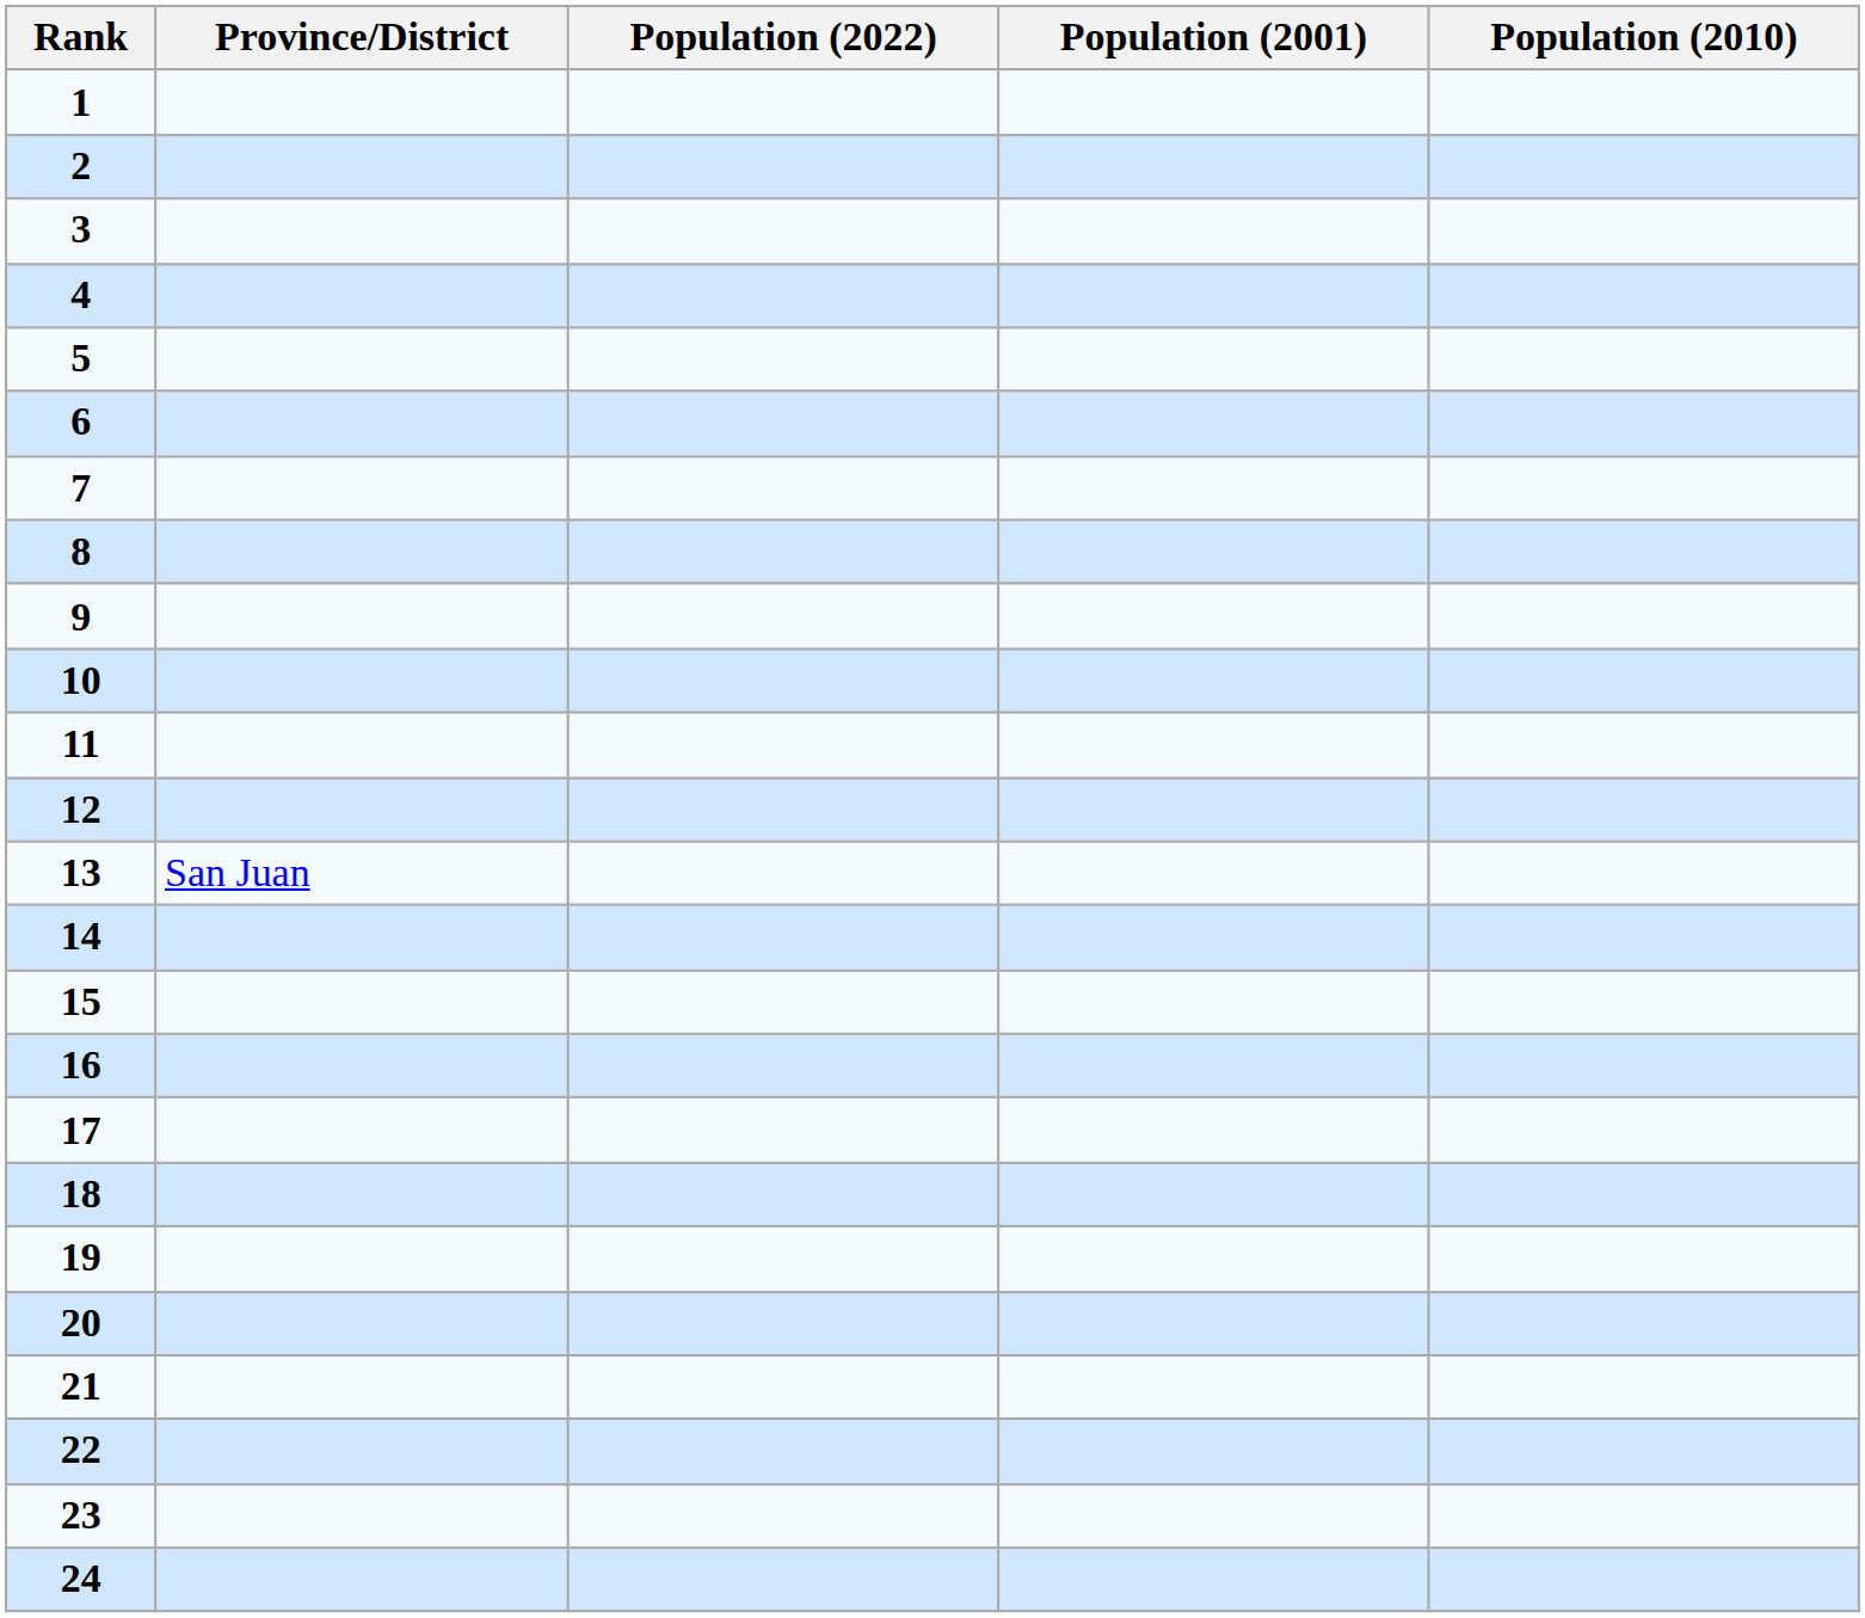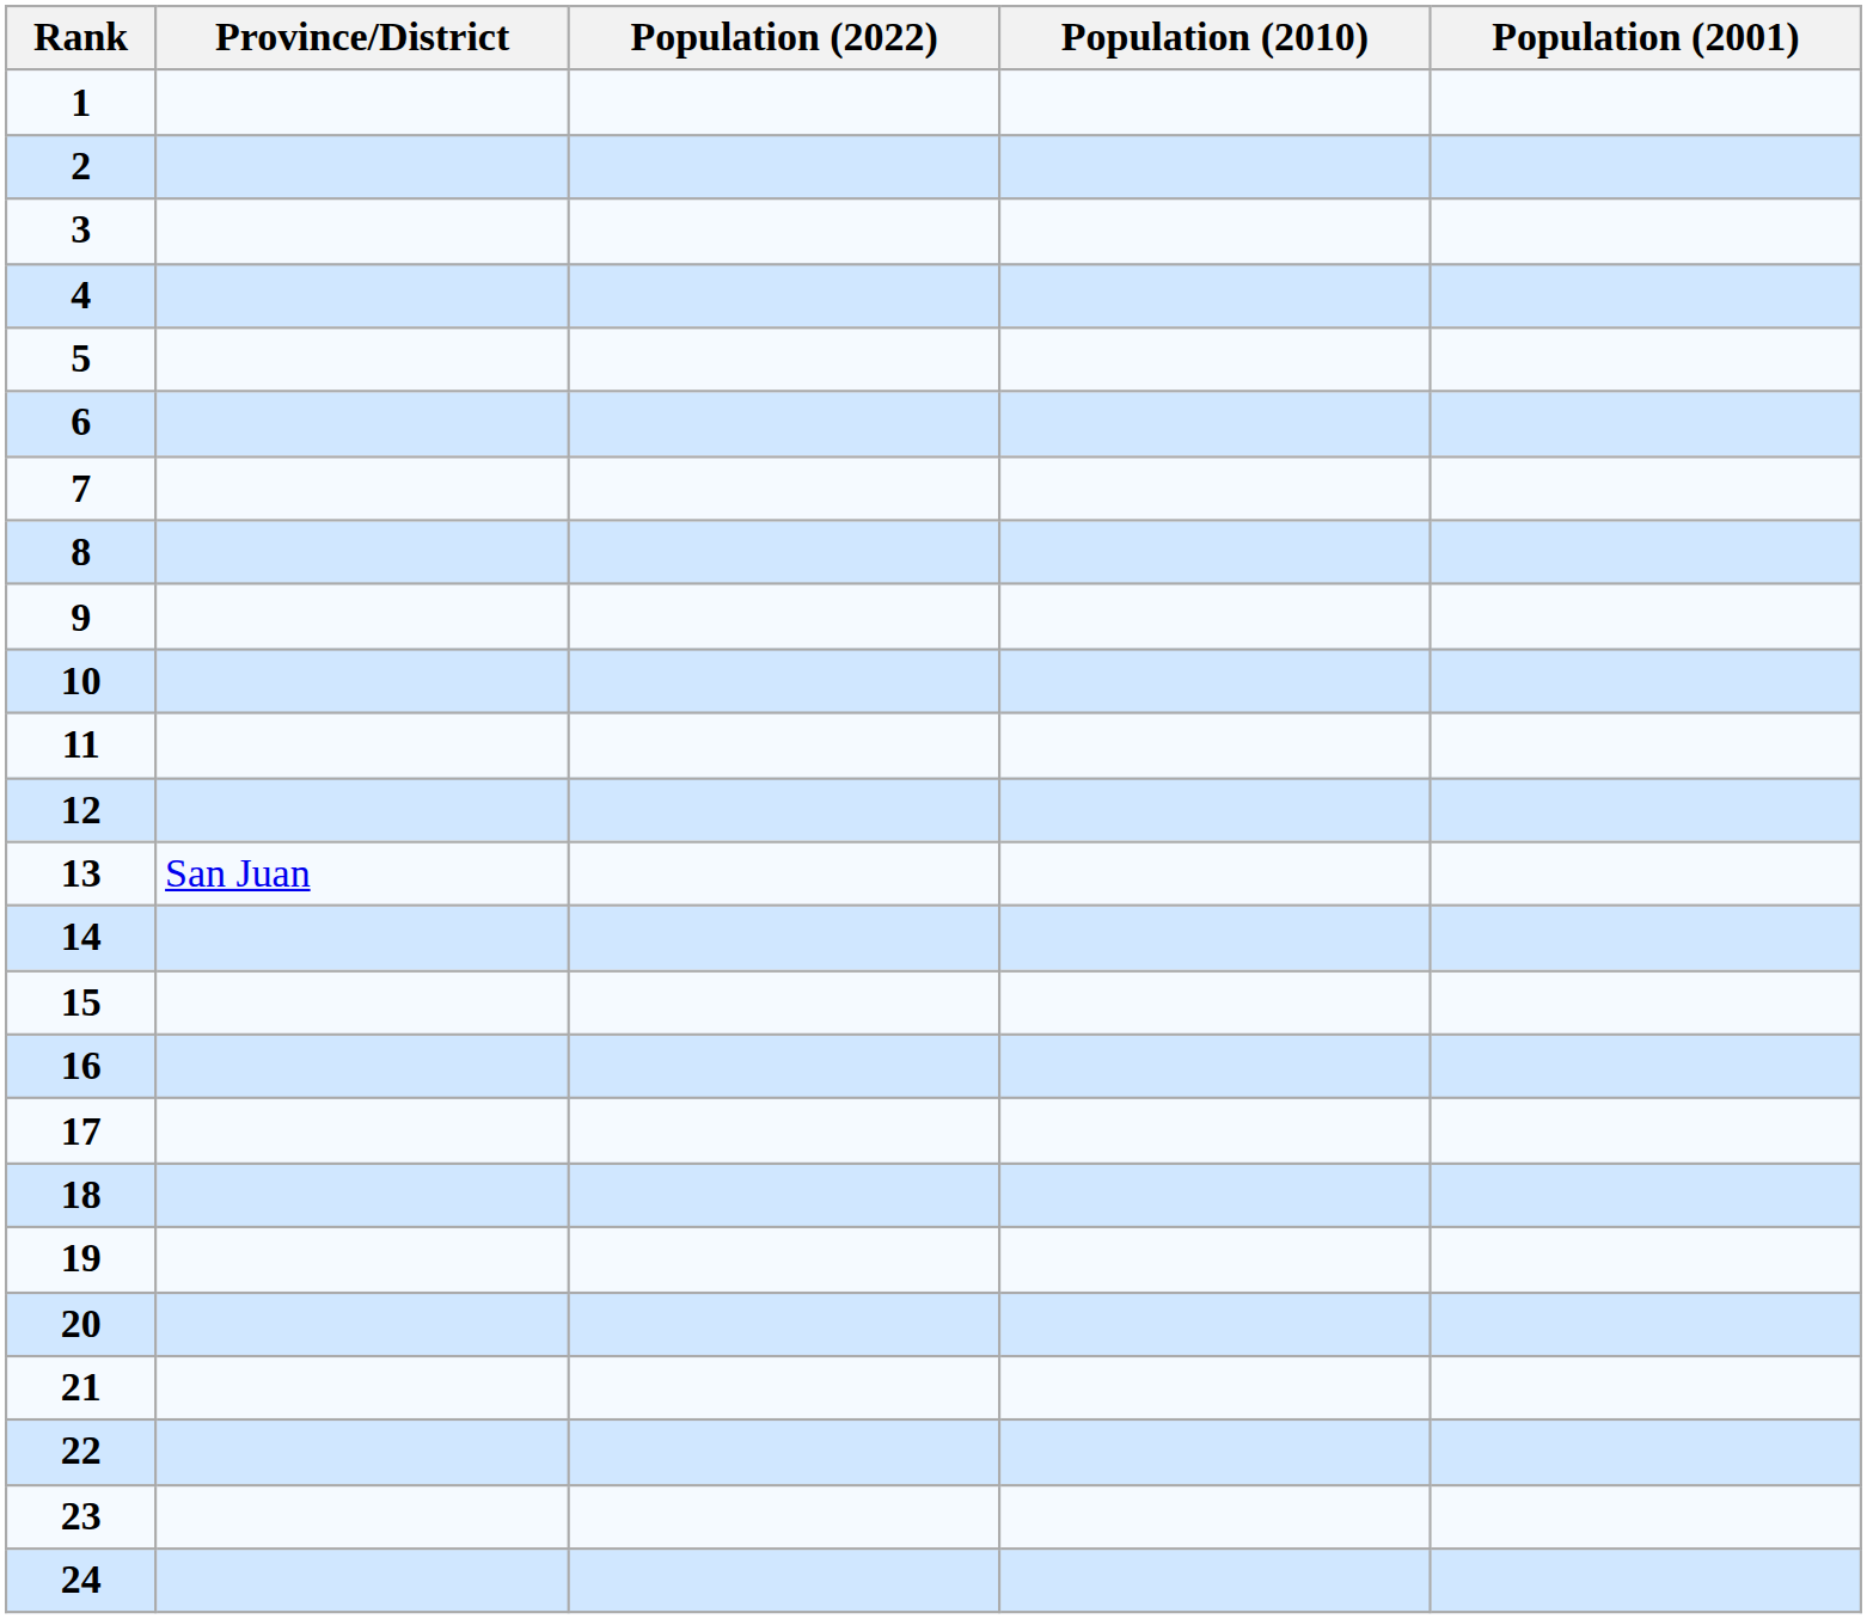columns swapped: Population (2010) <-> Population (2001)
